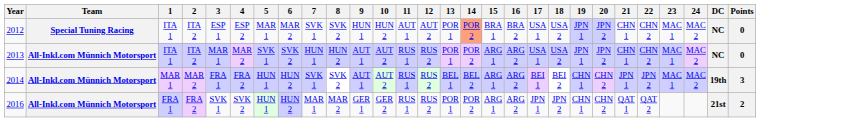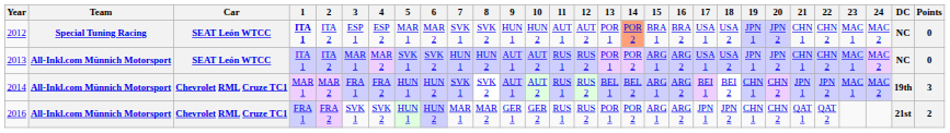+ column: Car | SEAT León WTCC | SEAT León WTCC | Chevrolet RML Cruze TC1 | Chevrolet RML Cruze TC1
2012 | 1: normal -> bold
